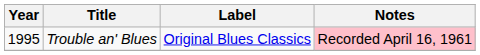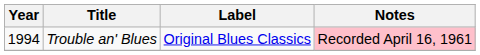Trouble an' Blues | Year: 1995 -> 1994
